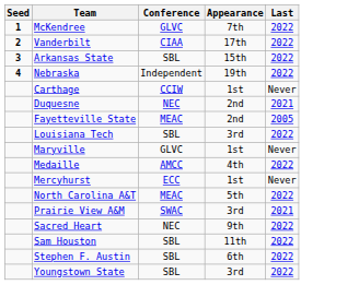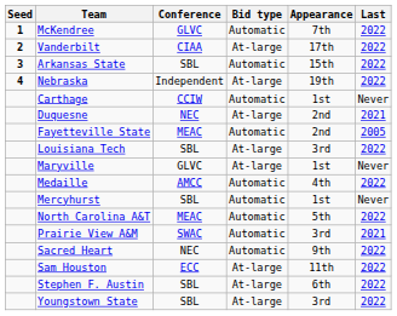+ column: Bid type | Automatic | At-large | Automatic | At-large | Automatic | At-large | Automatic | At-large | At-large | Automatic | Automatic | Automatic | Automatic | Automatic | At-large | At-large | At-large
Mercyhurst | Conference: ECC -> SBL
Sam Houston | Conference: SBL -> ECC
